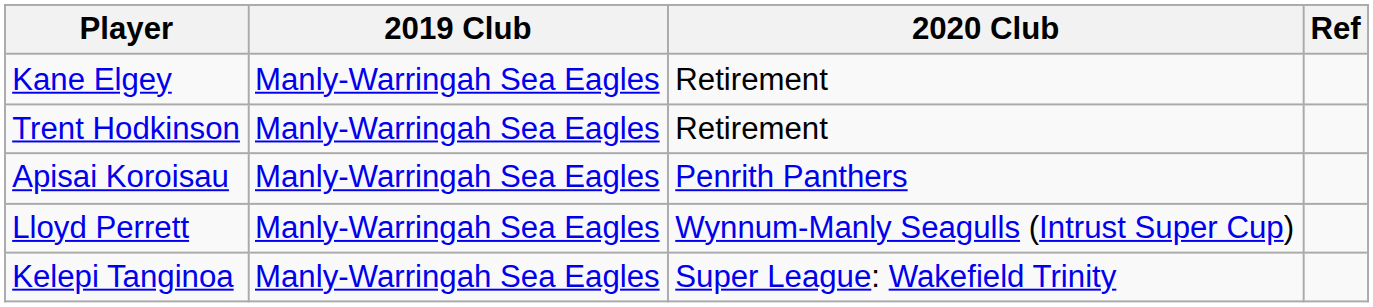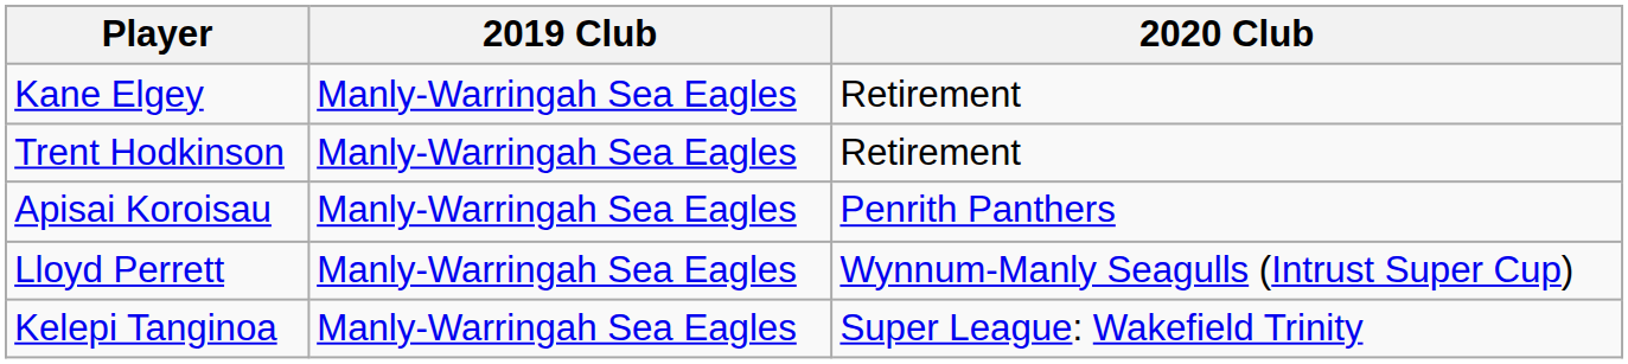- column: Ref
